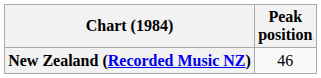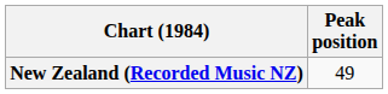New Zealand (Recorded Music NZ) | Peak position: 46 -> 49
